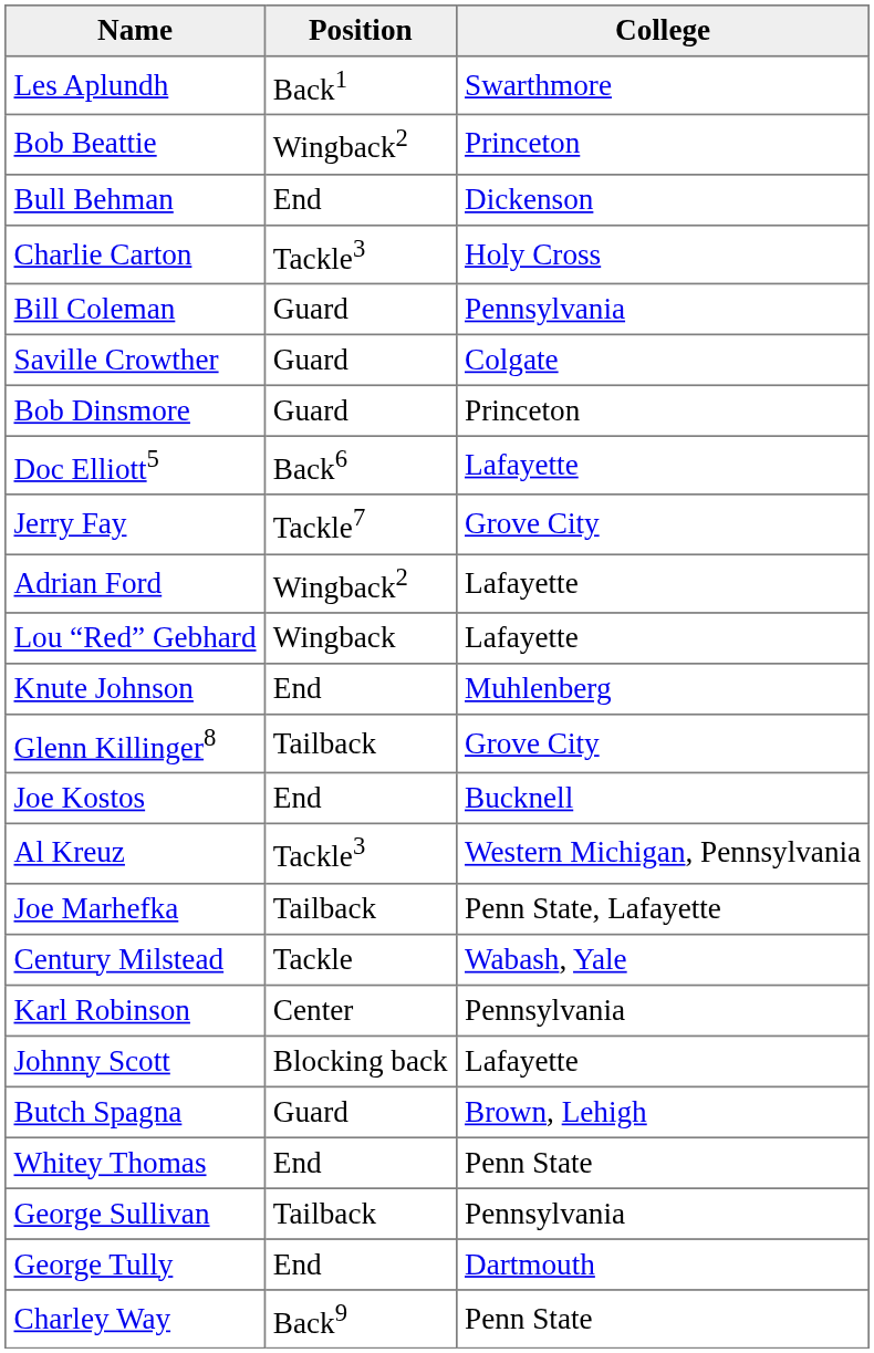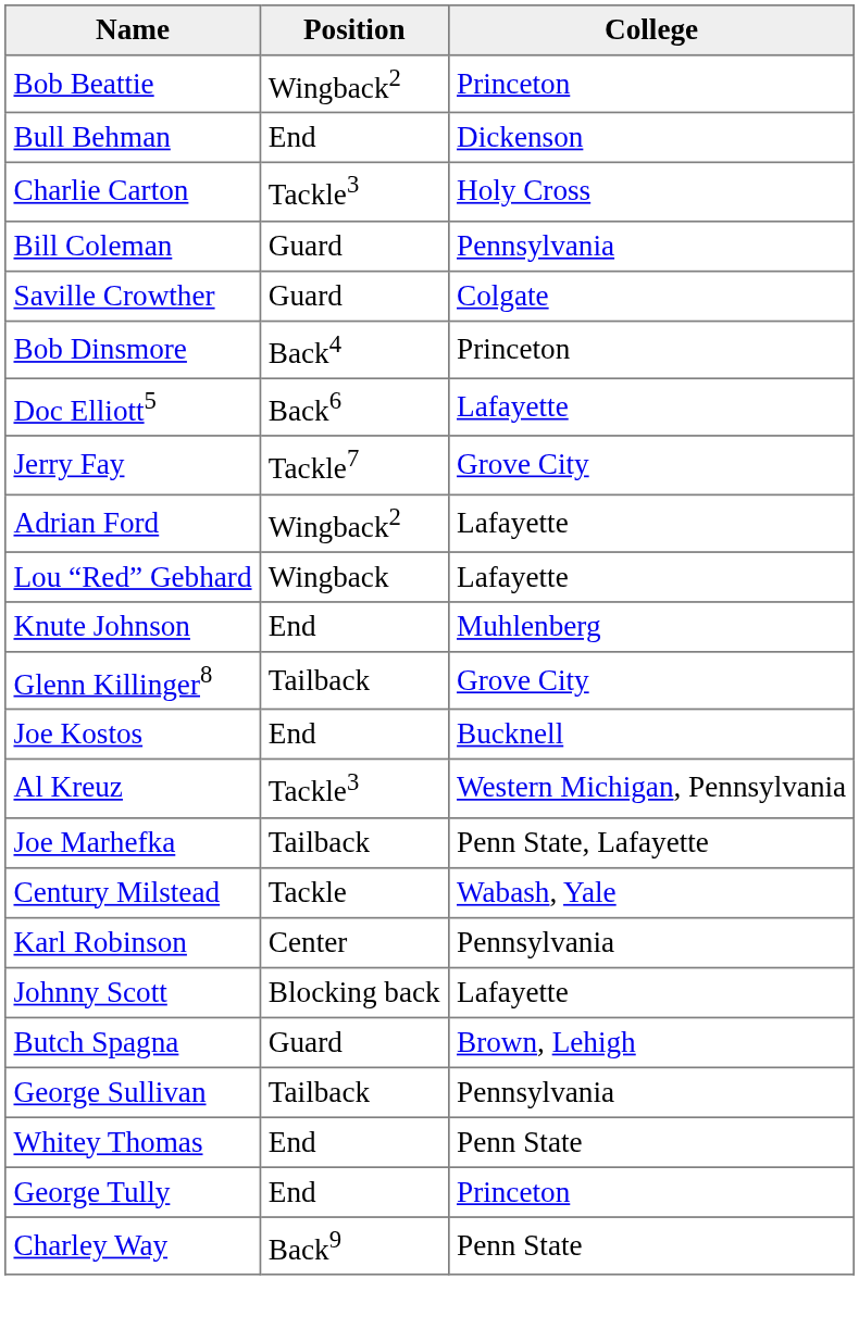- row: Les Aplundh | Back1 | Swarthmore
Bob Dinsmore | Position: Guard -> Back4
rows swapped: George Sullivan <-> Whitey Thomas
George Tully | College: Dartmouth -> Princeton
